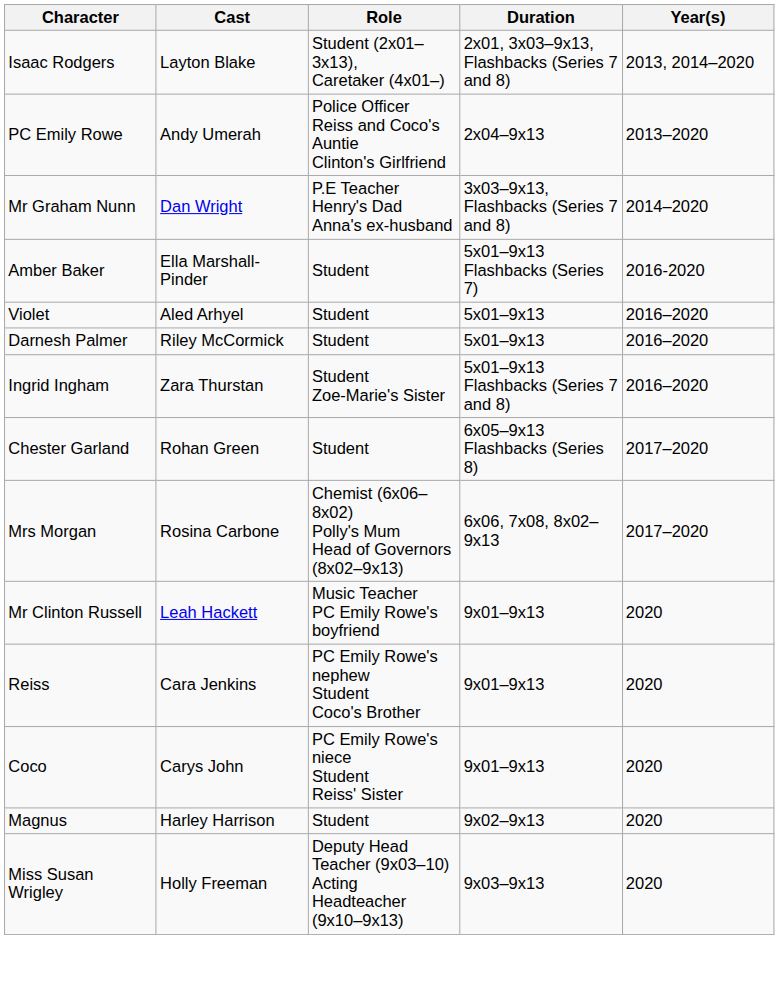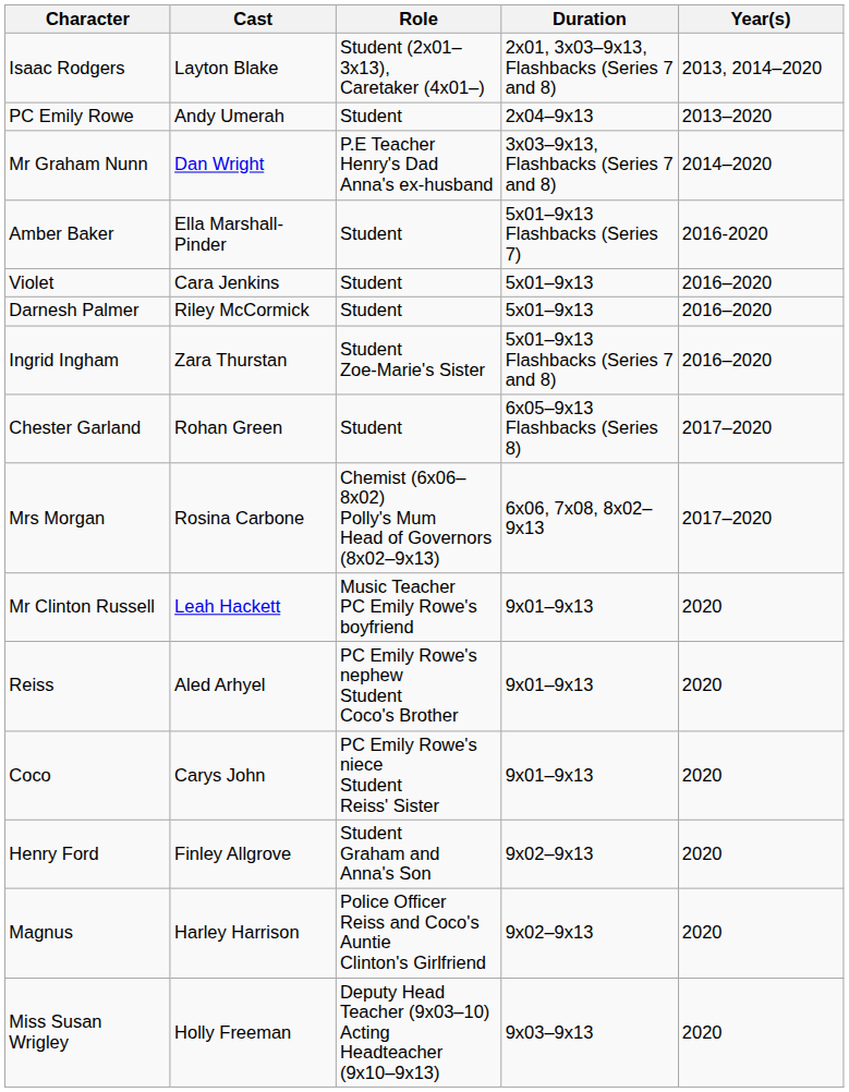PC Emily Rowe | Role: Police Officer Reiss and Coco's Auntie Clinton's Girlfriend -> Student
Violet | Cast: Aled Arhyel -> Cara Jenkins
Reiss | Cast: Cara Jenkins -> Aled Arhyel
+ row: Henry Ford | Finley Allgrove | Student Graham and Anna's Son | 9x02–9x13 | 2020
Magnus | Role: Student -> Police Officer Reiss and Coco's Auntie Clinton's Girlfriend
